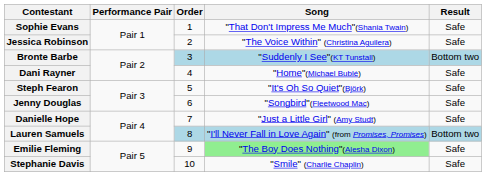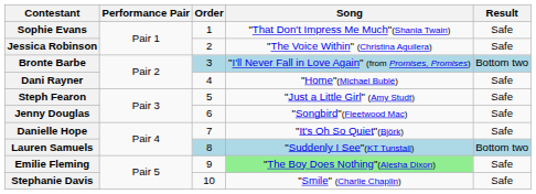Bronte Barbe | Song: "Suddenly I See"(KT Tunstall) -> "I'll Never Fall in Love Again" (from Promises, Promises)
Steph Fearon | Song: "It's Oh So Quiet"(Björk) -> "Just a Little Girl" (Amy Studt)
Danielle Hope | Song: "Just a Little Girl" (Amy Studt) -> "It's Oh So Quiet"(Björk)
Lauren Samuels | Song: "I'll Never Fall in Love Again" (from Promises, Promises) -> "Suddenly I See"(KT Tunstall)
